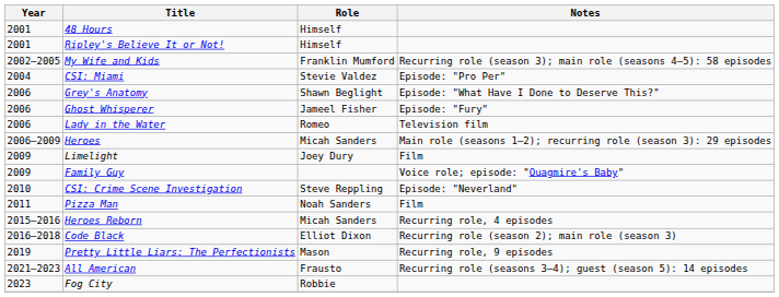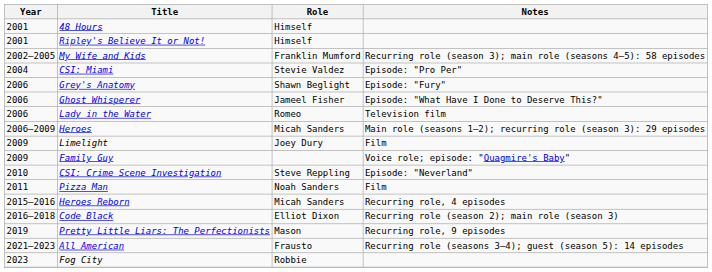Grey's Anatomy | Notes: Episode: "What Have I Done to Deserve This?" -> Episode: "Fury"
Ghost Whisperer | Notes: Episode: "Fury" -> Episode: "What Have I Done to Deserve This?"
